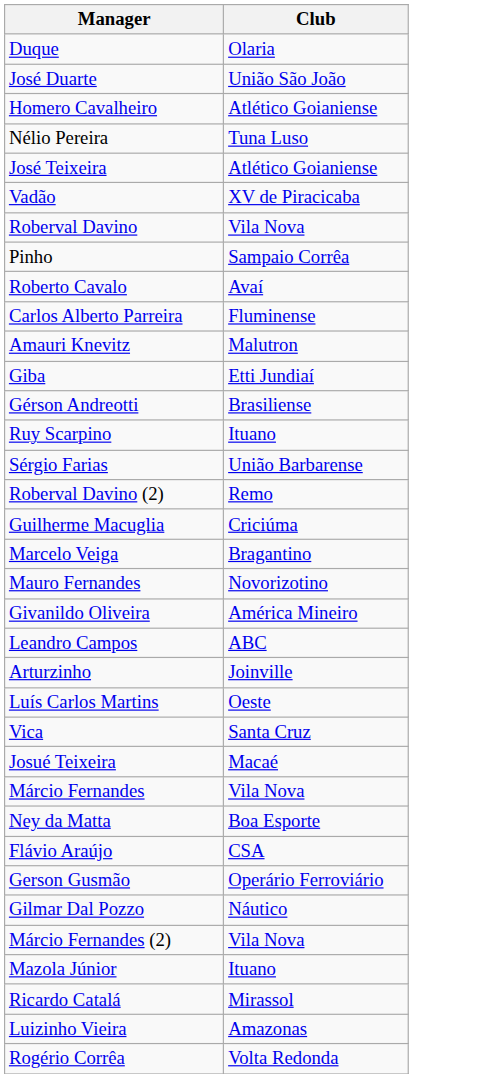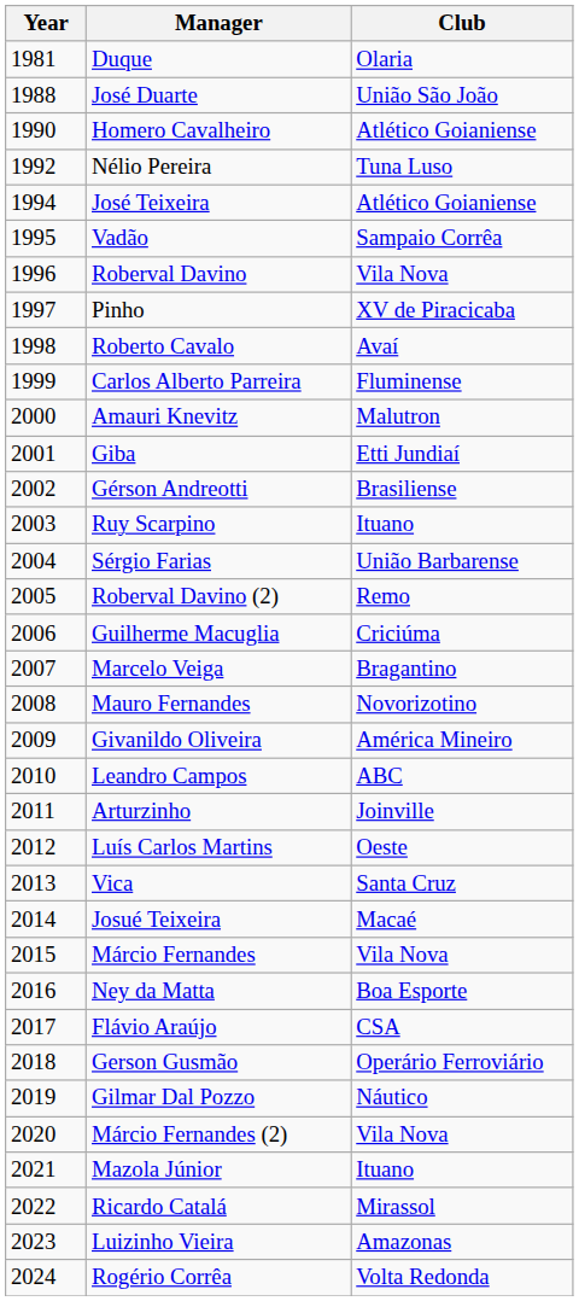+ column: Year | 1981 | 1988 | 1990 | 1992 | 1994 | 1995 | 1996 | 1997 | 1998 | 1999 | 2000 | 2001 | 2002 | 2003 | 2004 | 2005 | 2006 | 2007 | 2008 | 2009 | 2010 | 2011 | 2012 | 2013 | 2014 | 2015 | 2016 | 2017 | 2018 | 2019 | 2020 | 2021 | 2022 | 2023 | 2024
Vadão | Club: XV de Piracicaba -> Sampaio Corrêa
Pinho | Club: Sampaio Corrêa -> XV de Piracicaba
